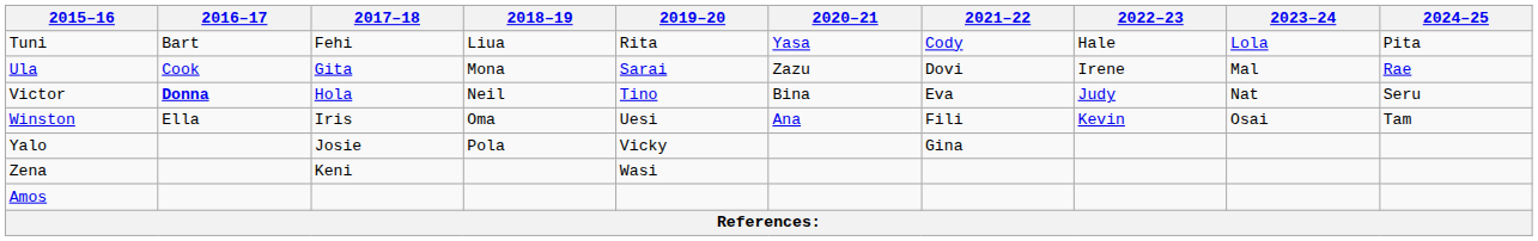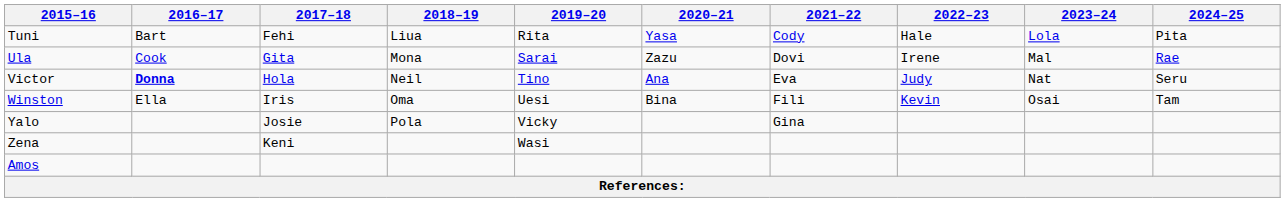Victor | 2020–21: Bina -> Ana
Winston | 2020–21: Ana -> Bina
